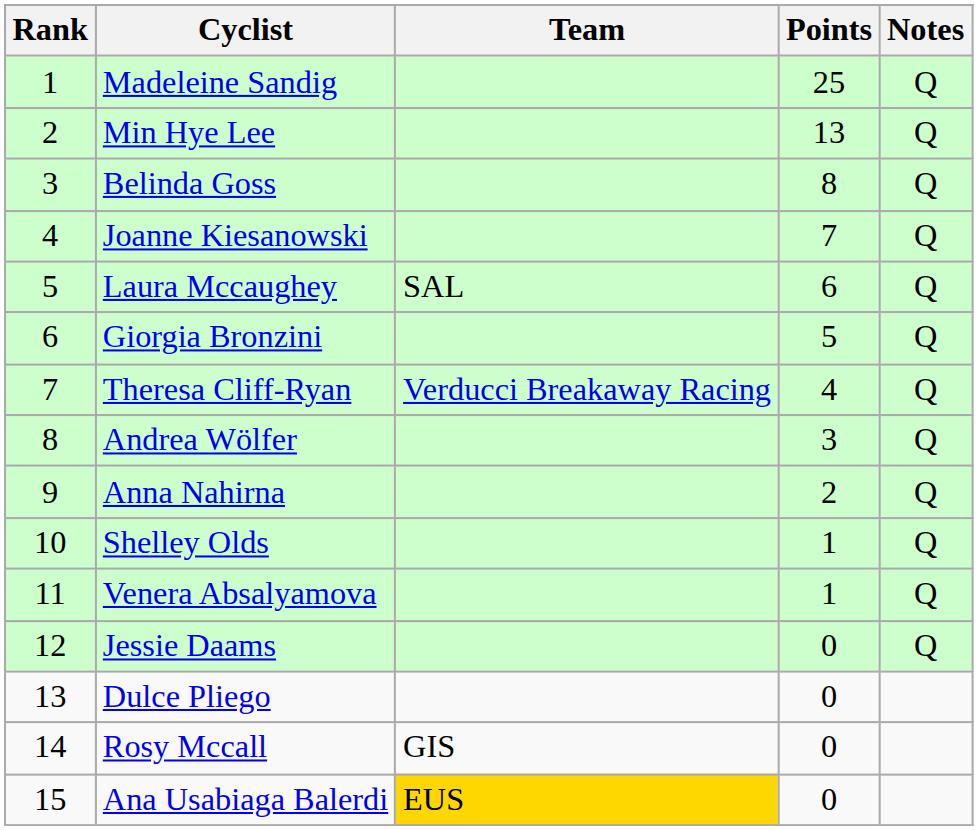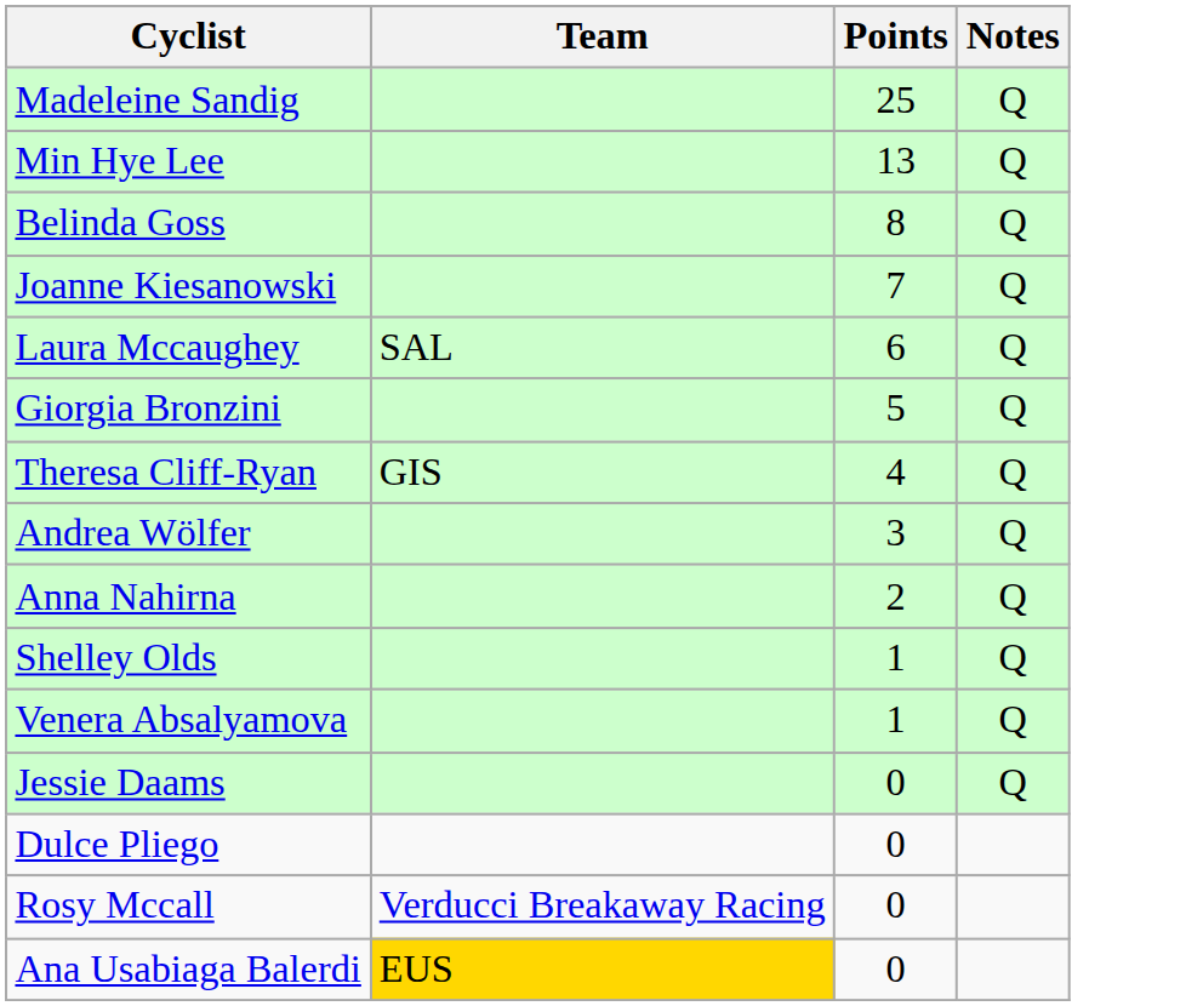- column: Rank | 1 | 2 | 3 | 4 | 5 | 6 | 7 | 8 | 9 | 10 | 11 | 12 | 13 | 14 | 15
Theresa Cliff-Ryan | Team: Verducci Breakaway Racing -> GIS
Rosy Mccall | Team: GIS -> Verducci Breakaway Racing
